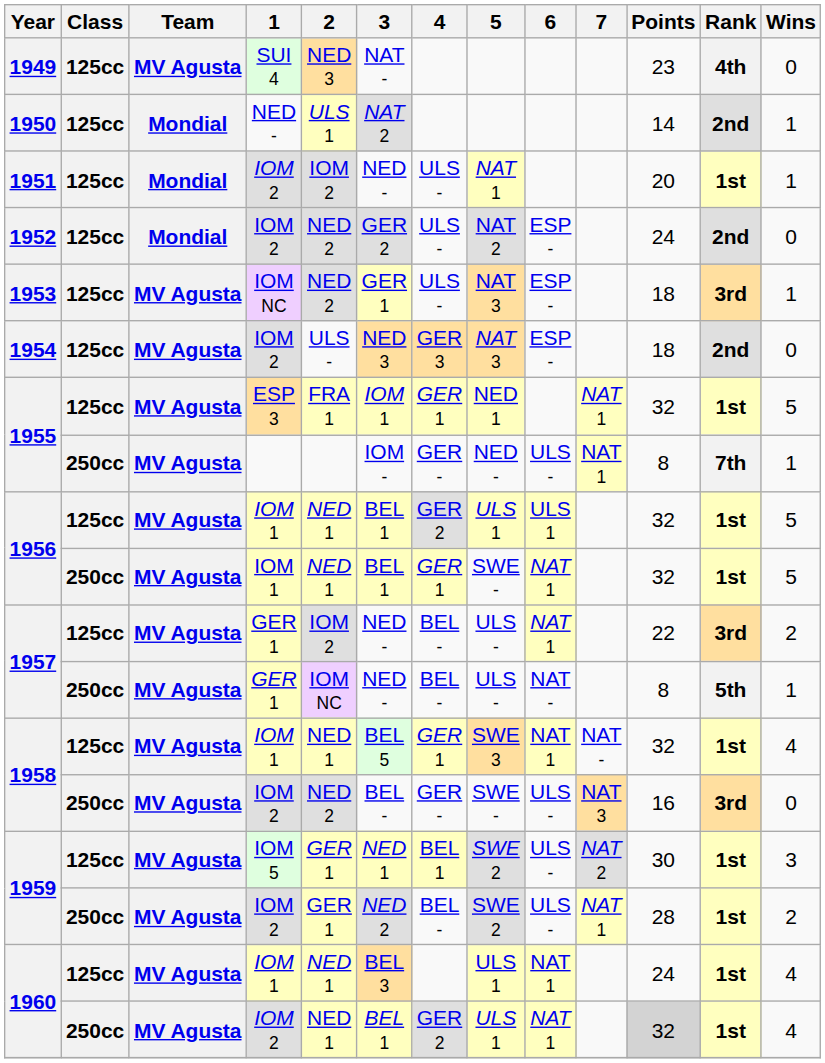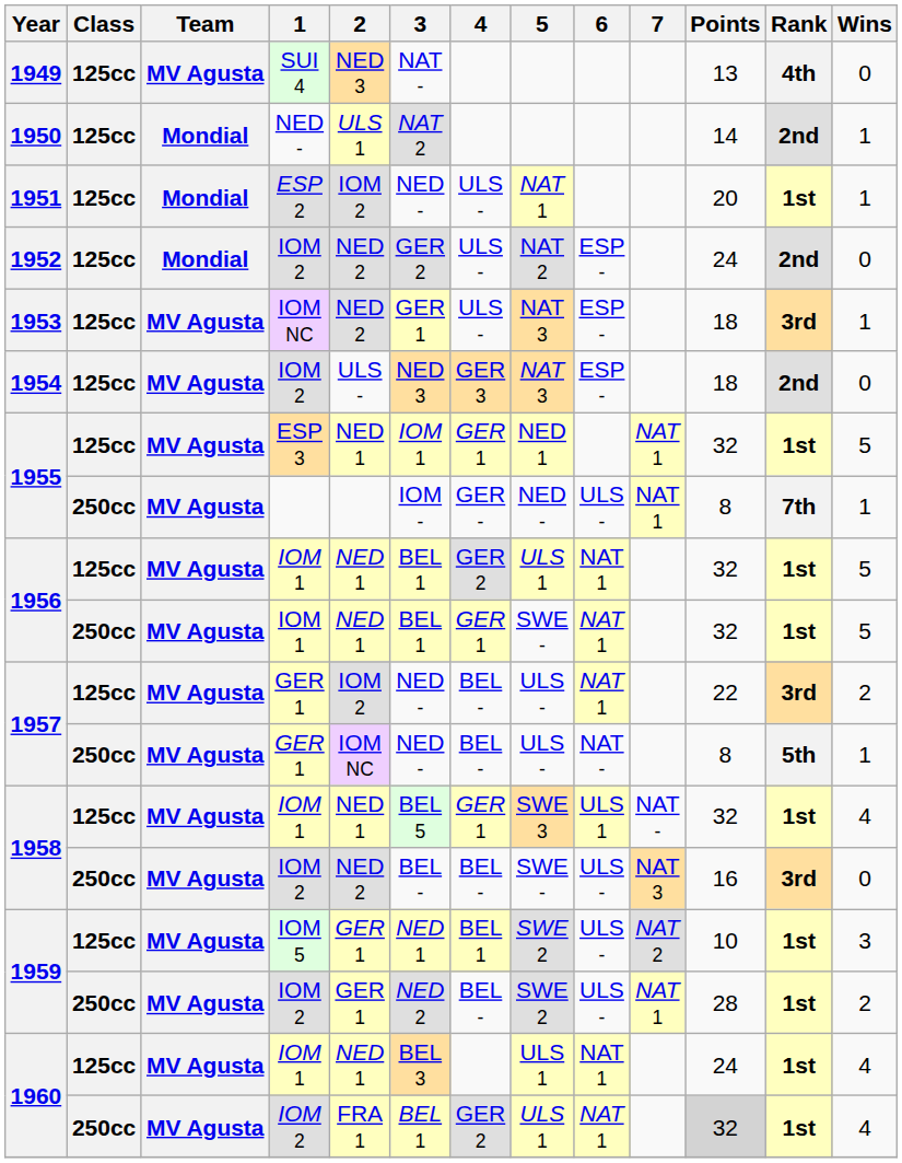1949 | Points: 23 -> 13
1951 | 1: IOM 2 -> ESP 2
1955 / 125cc | 2: FRA 1 -> NED 1
1956 / 125cc | 6: ULS 1 -> NAT 1
1958 / 125cc | 6: NAT 1 -> ULS 1
1958 / 250cc | 4: GER - -> BEL -
1959 / 125cc | Points: 30 -> 10
1960 / 250cc | 2: NED 1 -> FRA 1
